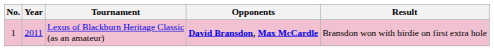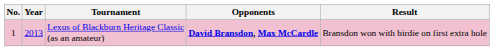Lexus of Blackburn Heritage Classic (as an amateur) | Year: 2011 -> 2013
